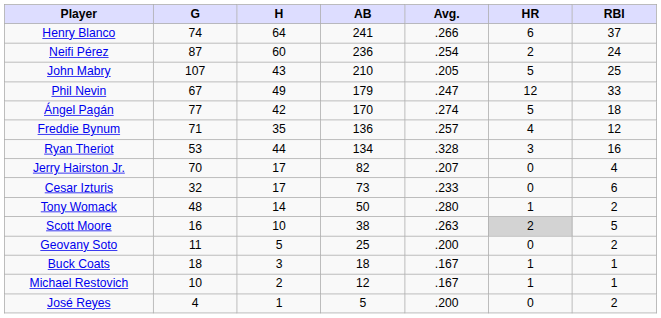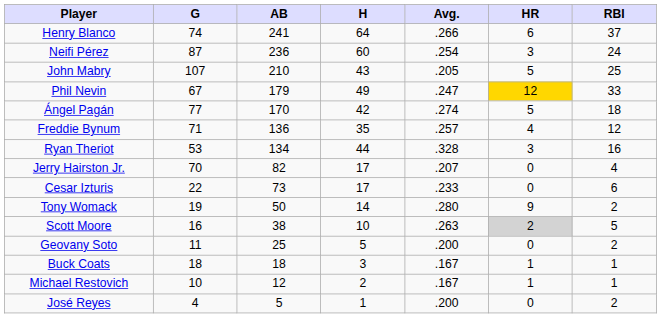columns swapped: AB <-> H
Neifi Pérez | HR: 2 -> 3
Phil Nevin | HR: no background -> gold background
Cesar Izturis | G: 32 -> 22
Tony Womack | G: 48 -> 19
Tony Womack | HR: 1 -> 9
